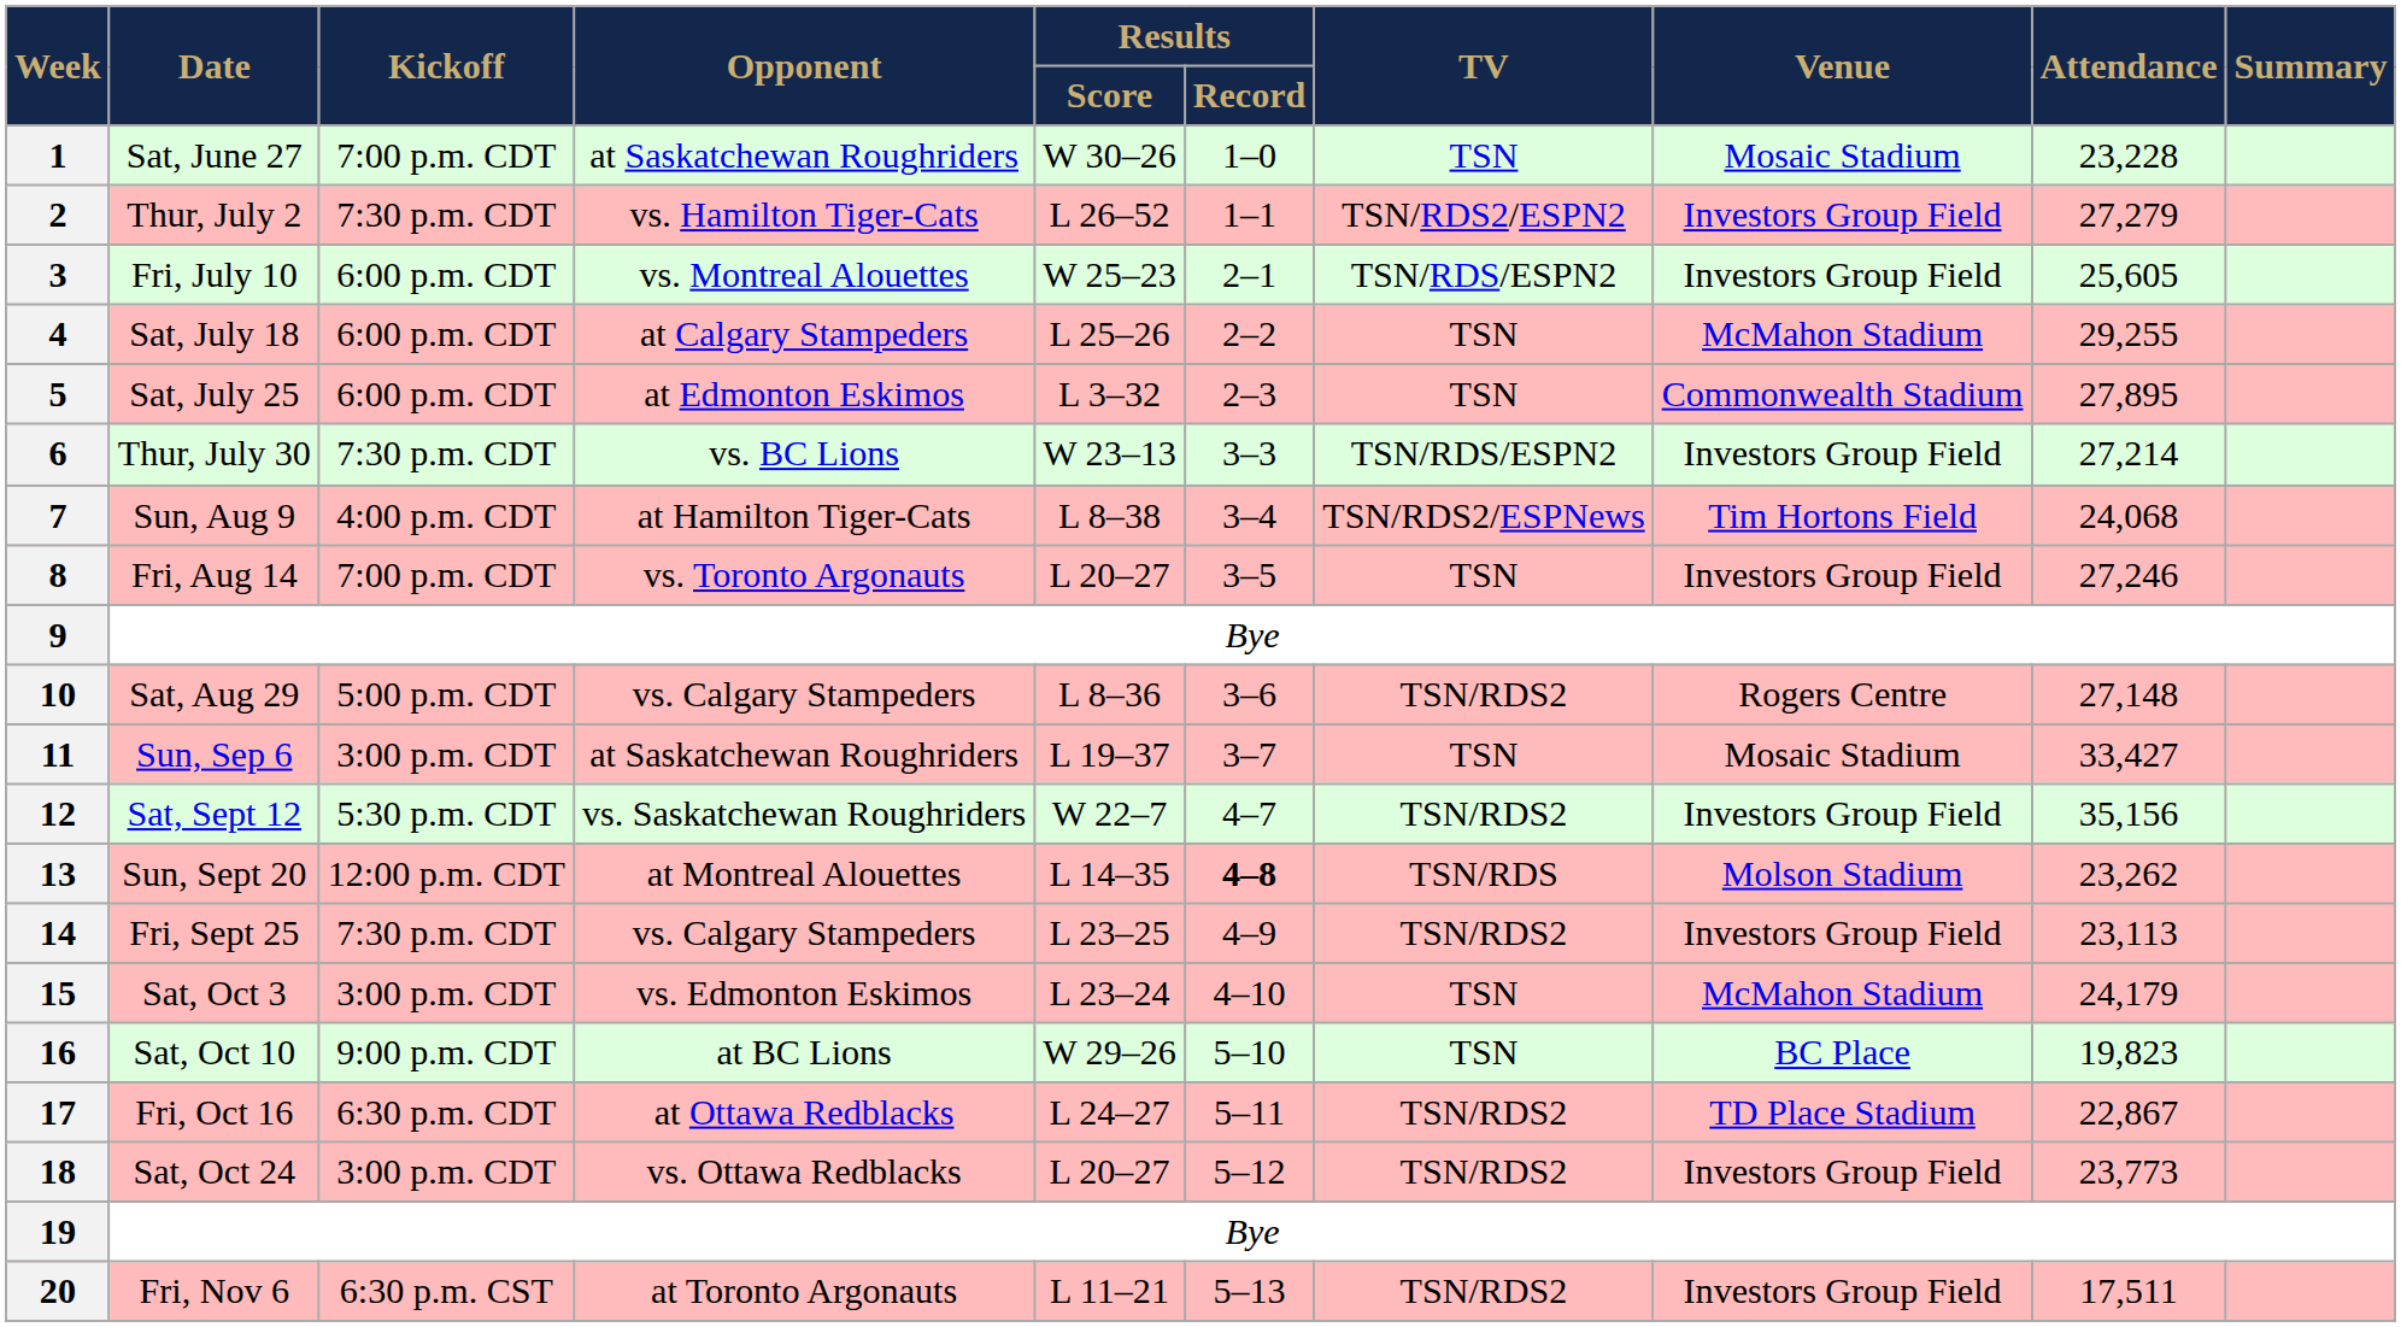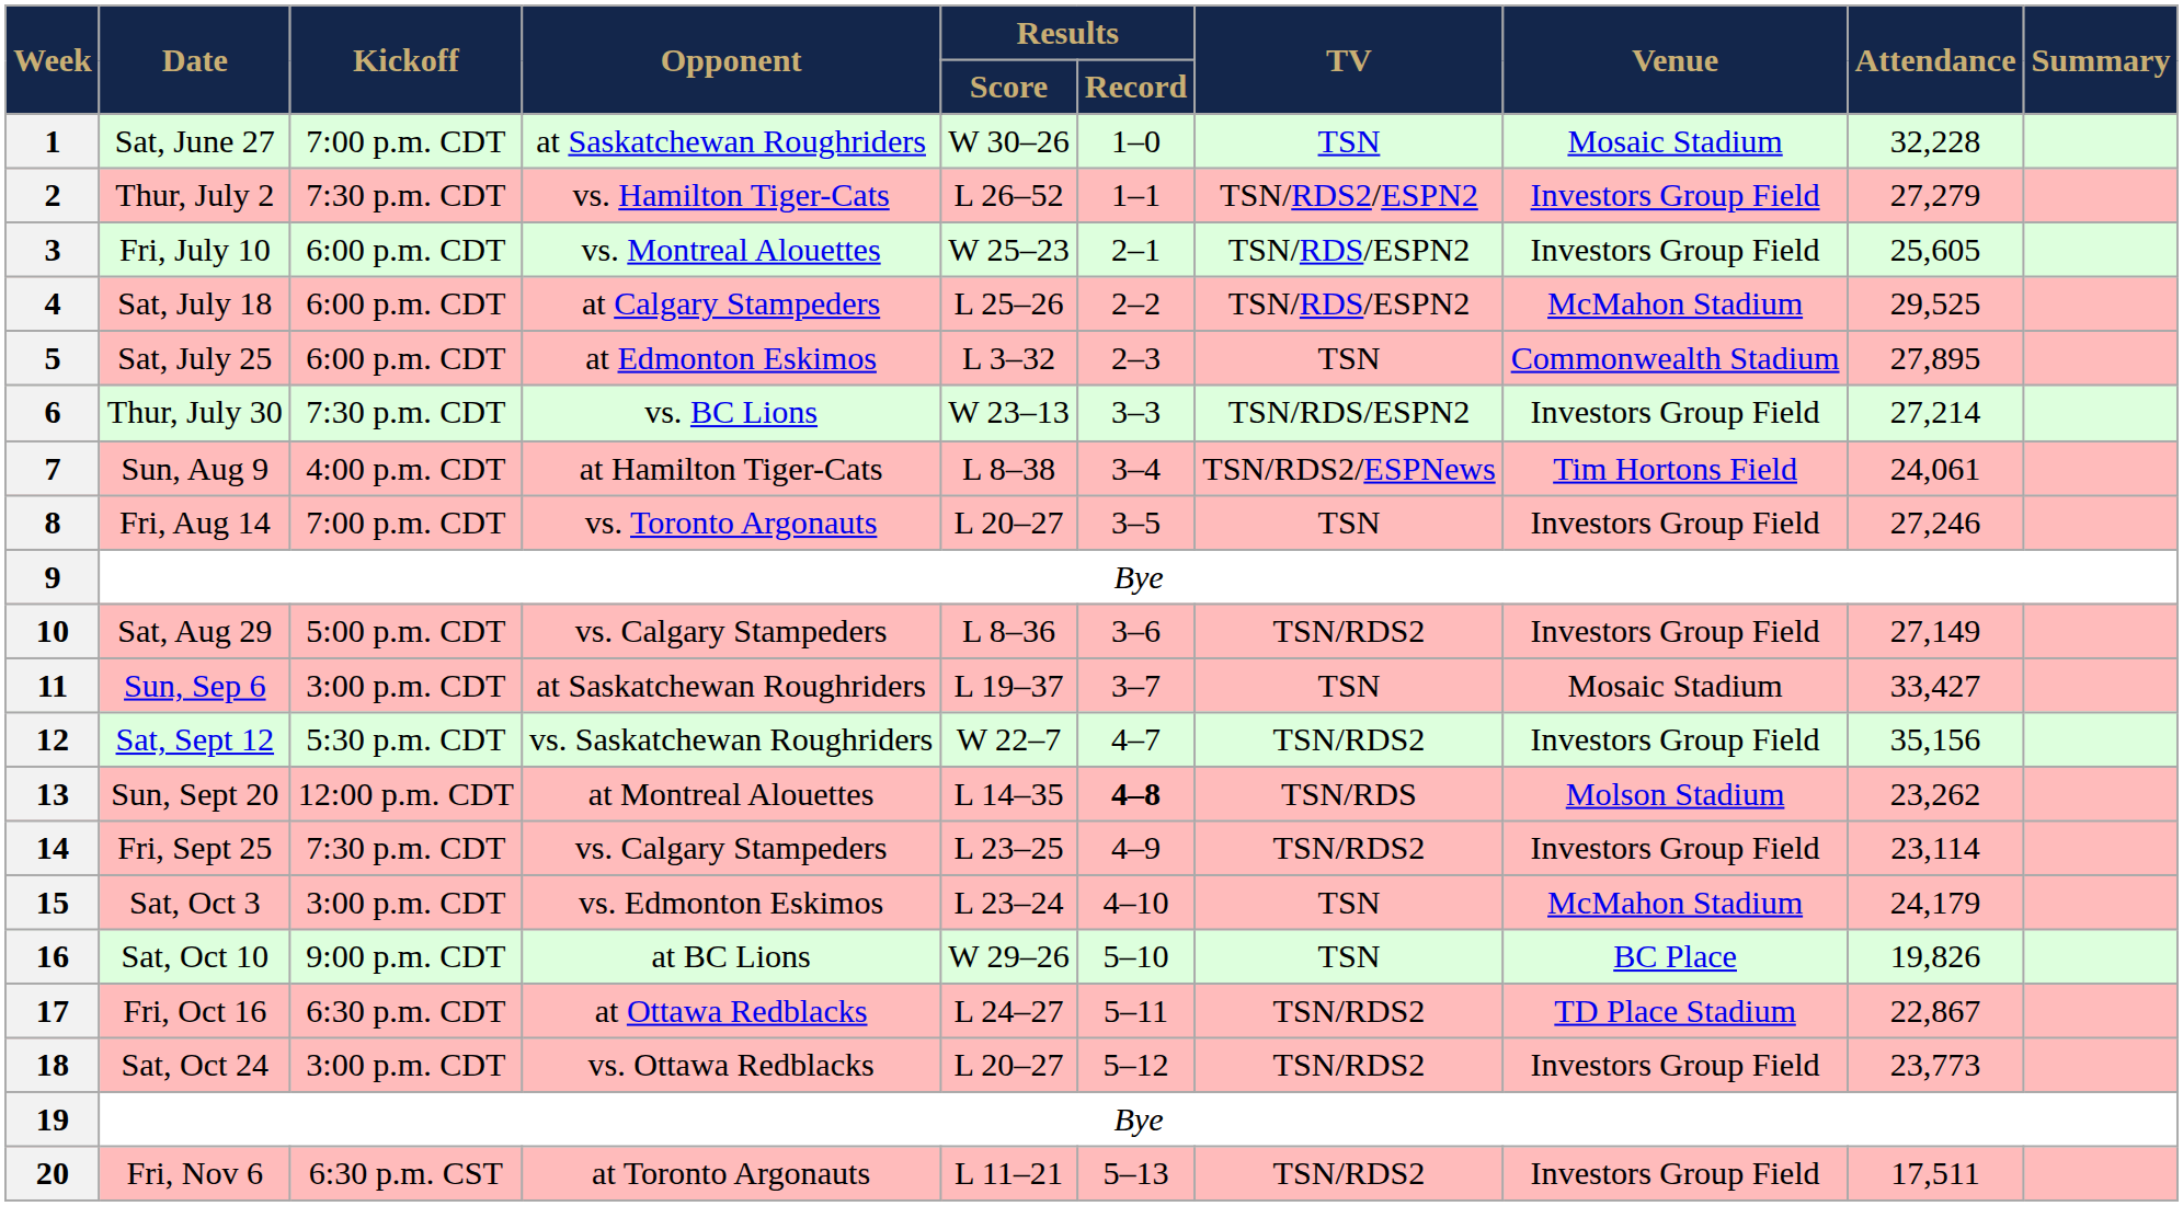1 | Attendance: 23,228 -> 32,228
4 | TV: TSN -> TSN/RDS/ESPN2
4 | Attendance: 29,255 -> 29,525
7 | Attendance: 24,068 -> 24,061
10 | Venue: Rogers Centre -> Investors Group Field
10 | Attendance: 27,148 -> 27,149
14 | Attendance: 23,113 -> 23,114
16 | Attendance: 19,823 -> 19,826
